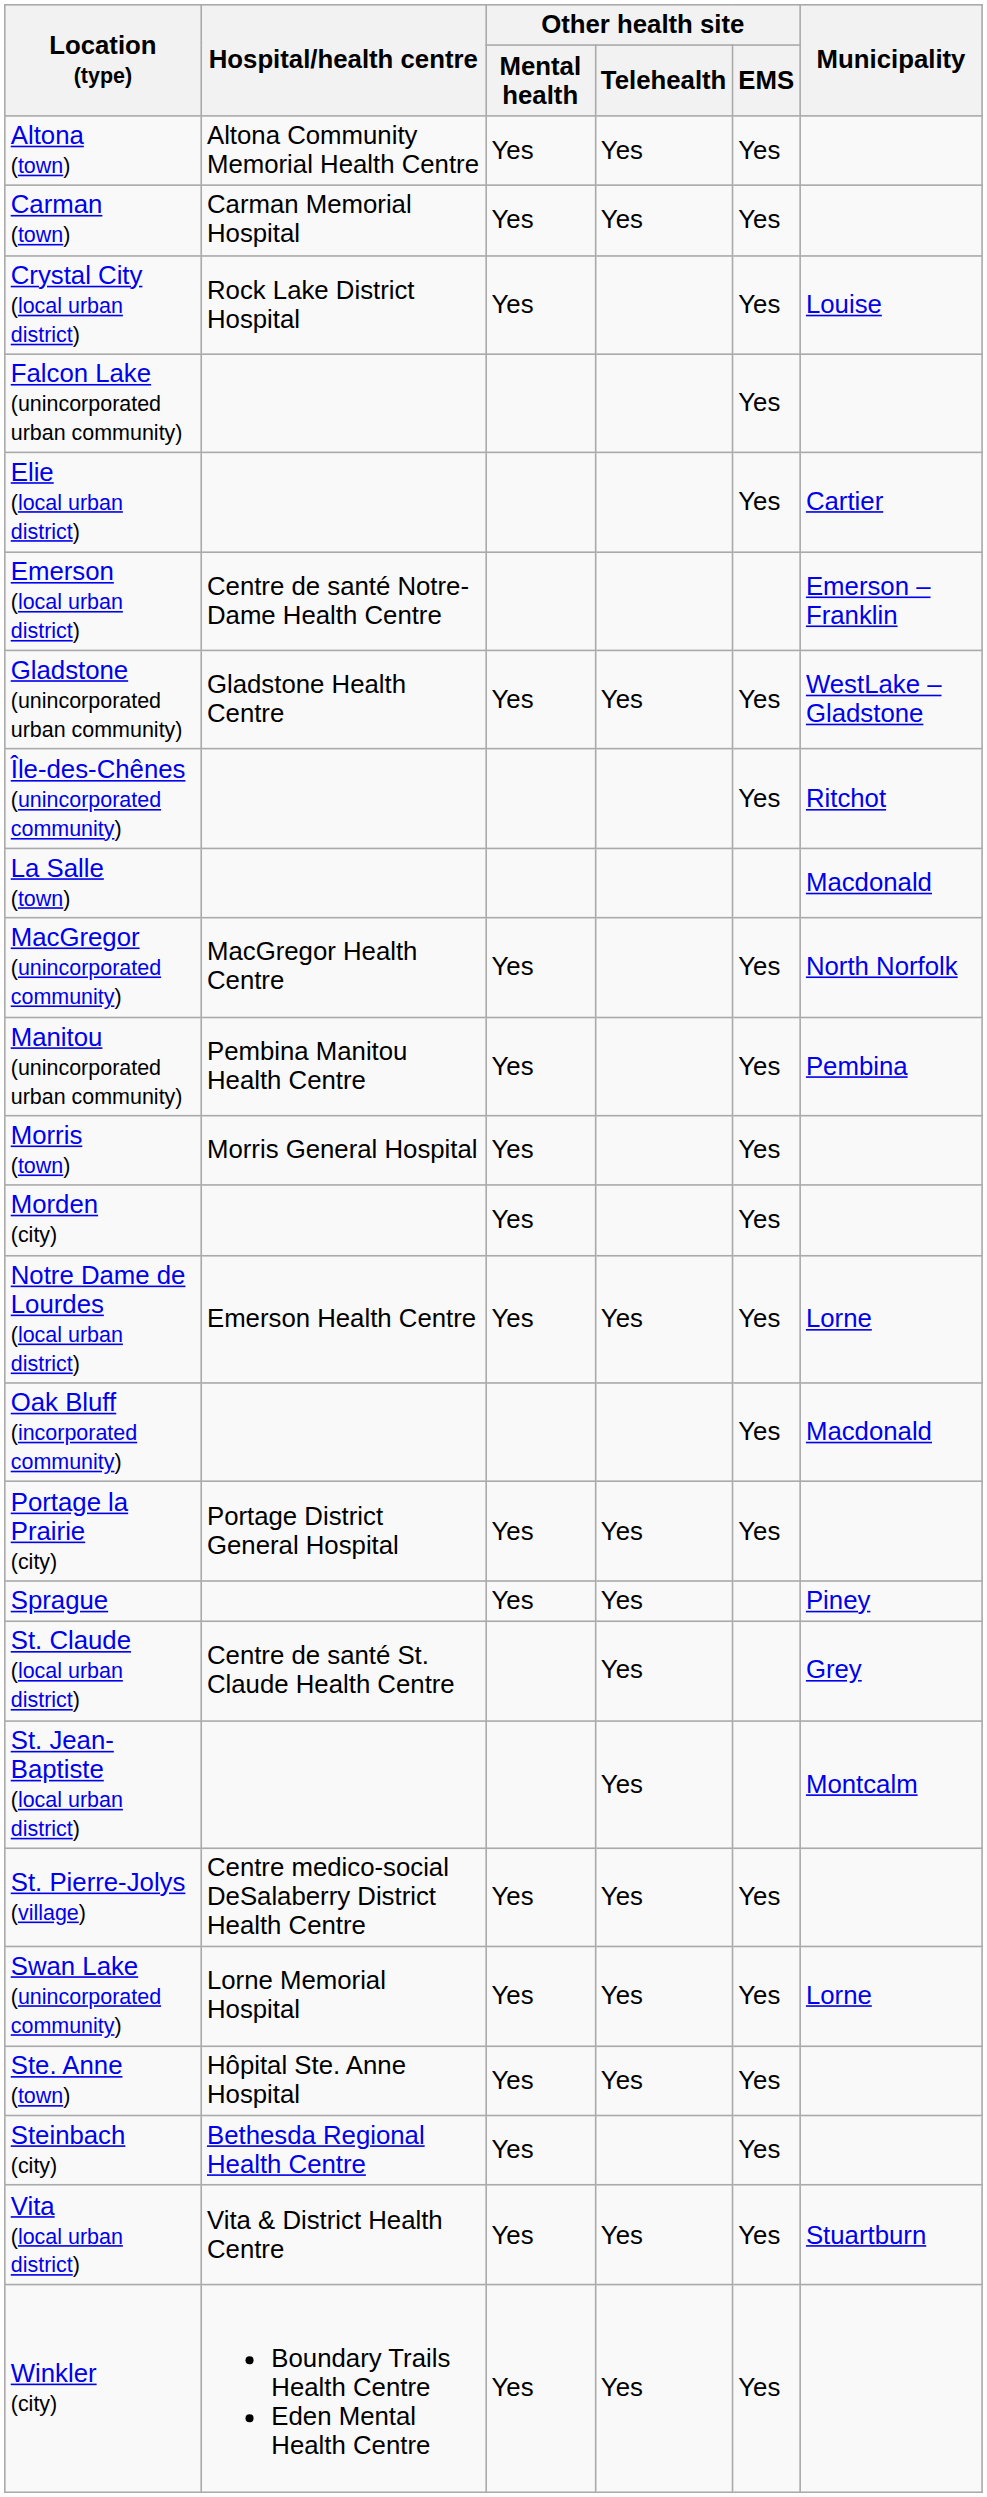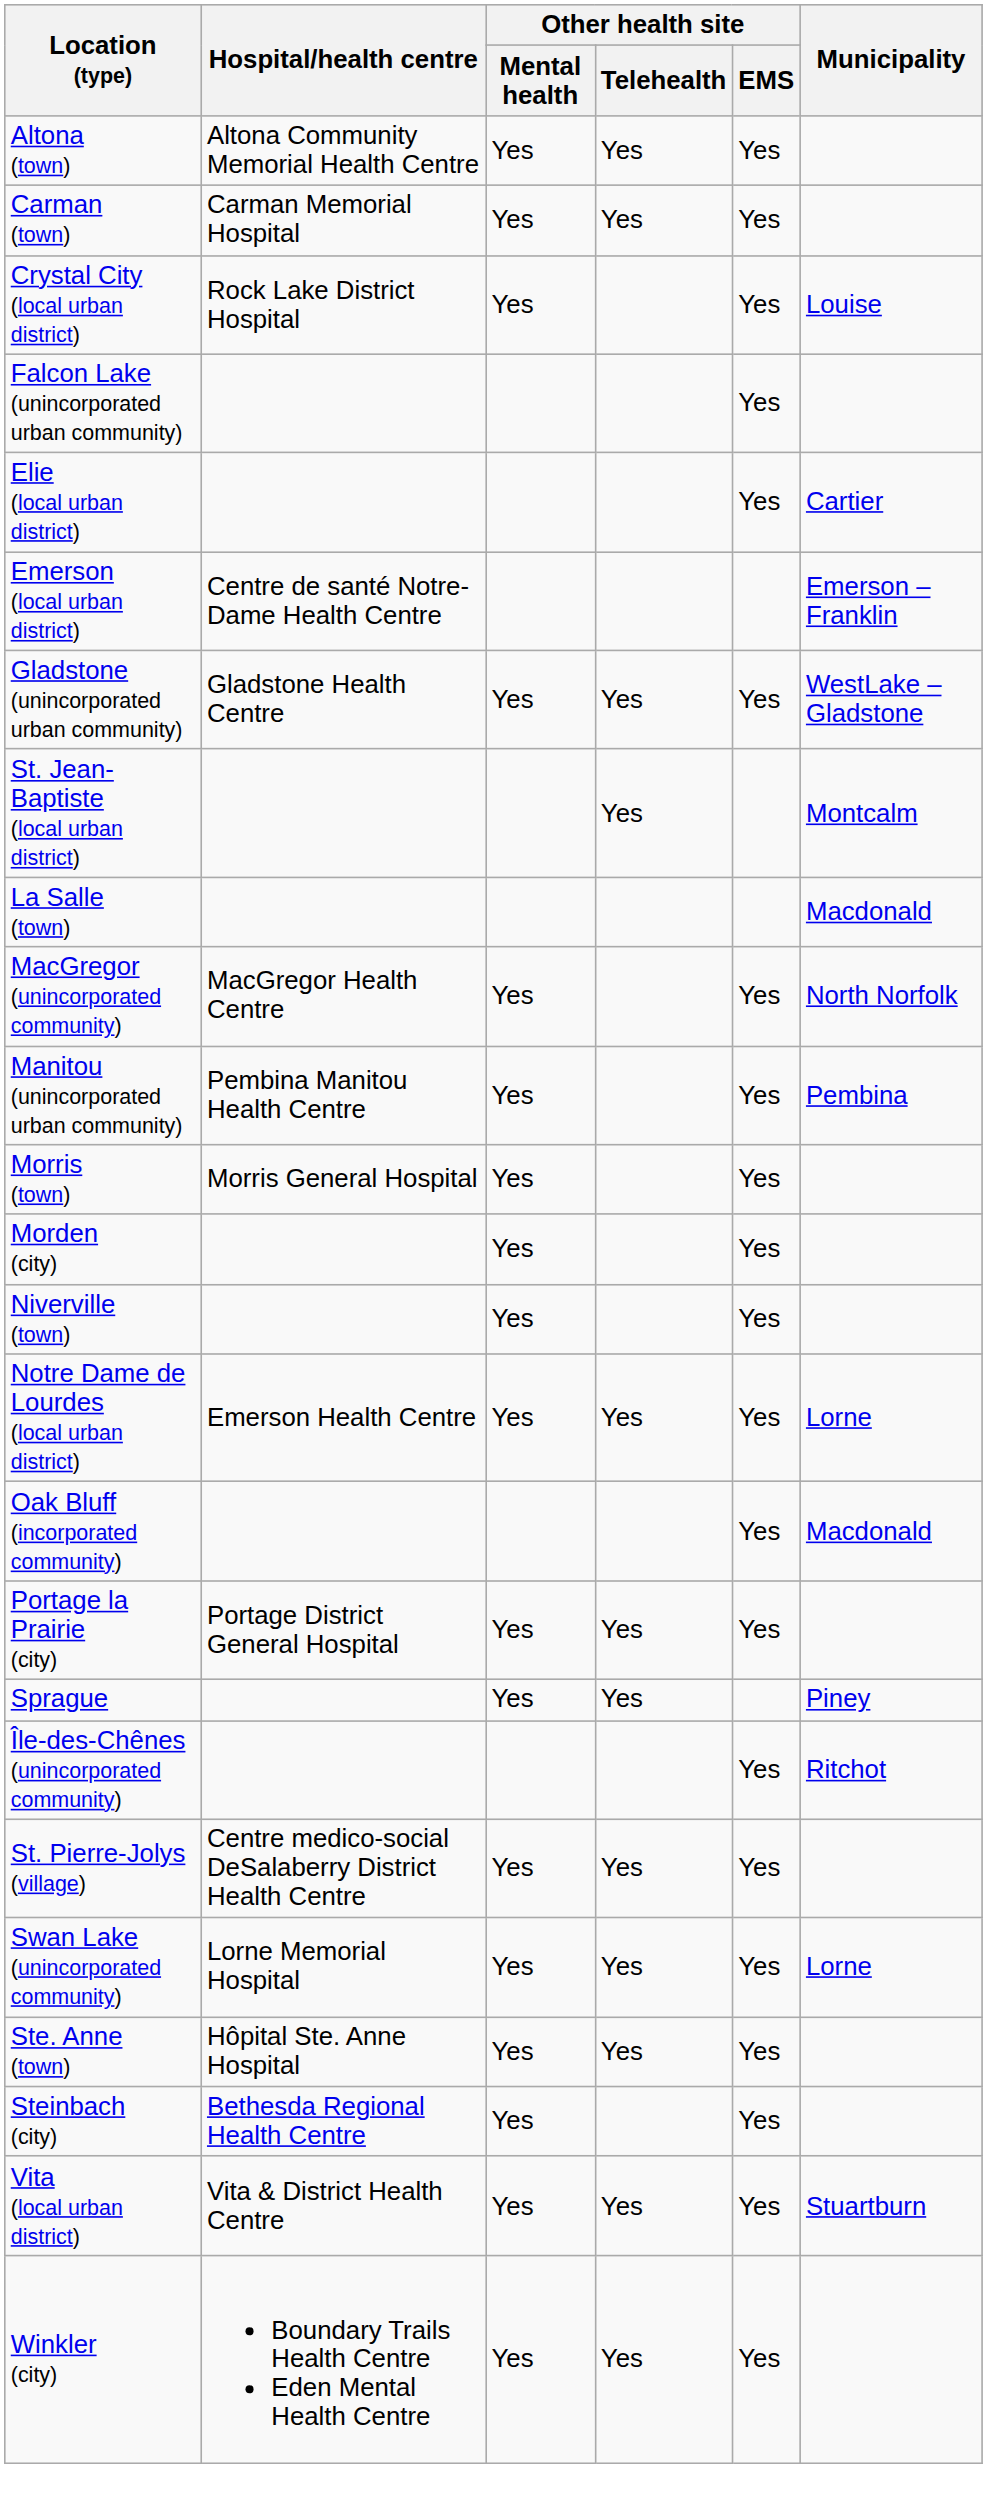rows swapped: Île-des-Chênes (unincorporated community) <-> St. Jean-Baptiste (local urban district)
+ row: Niverville (town) | Yes | Yes
- row: St. Claude (local urban district) | Centre de santé St. Claude Health Centre | Yes | Grey
